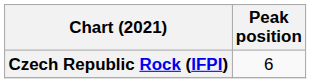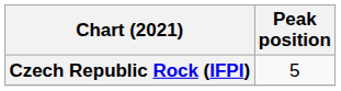Czech Republic Rock (IFPI) | Peak position: 6 -> 5
